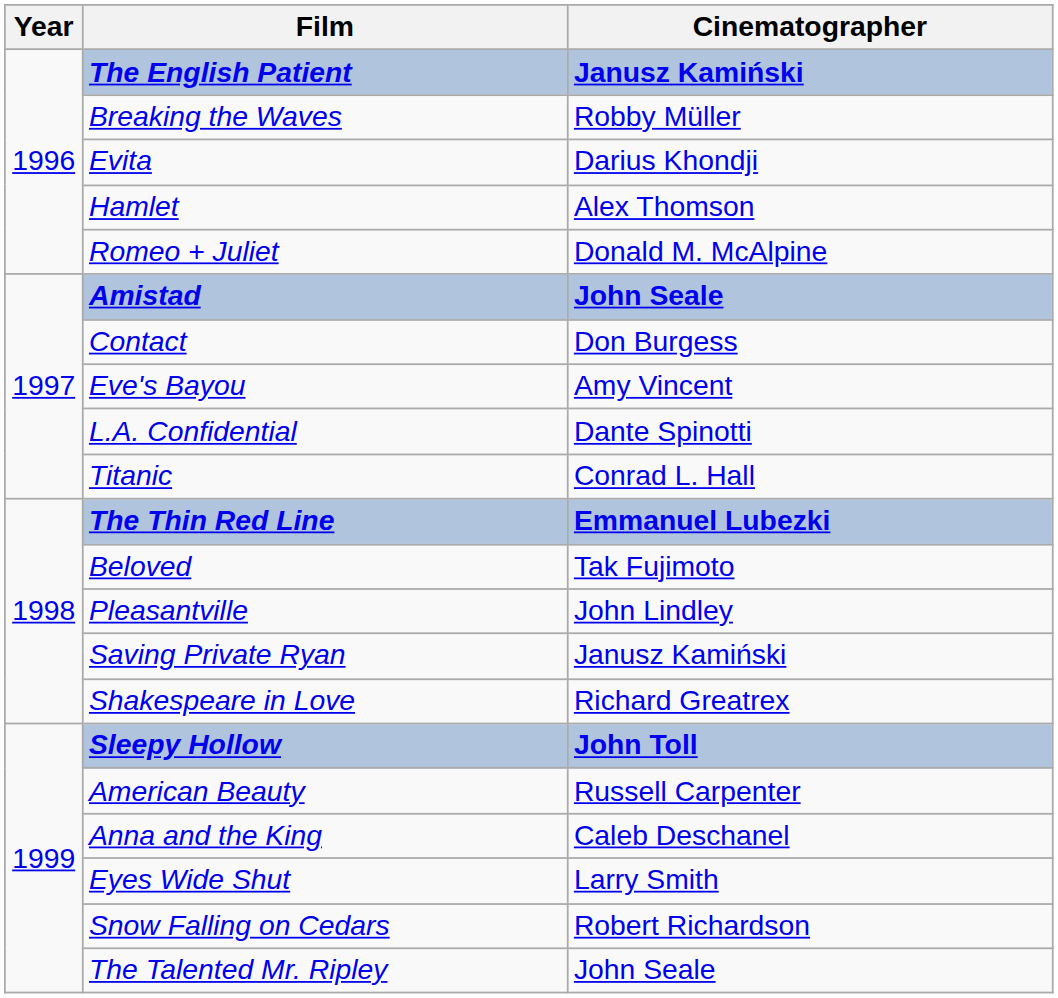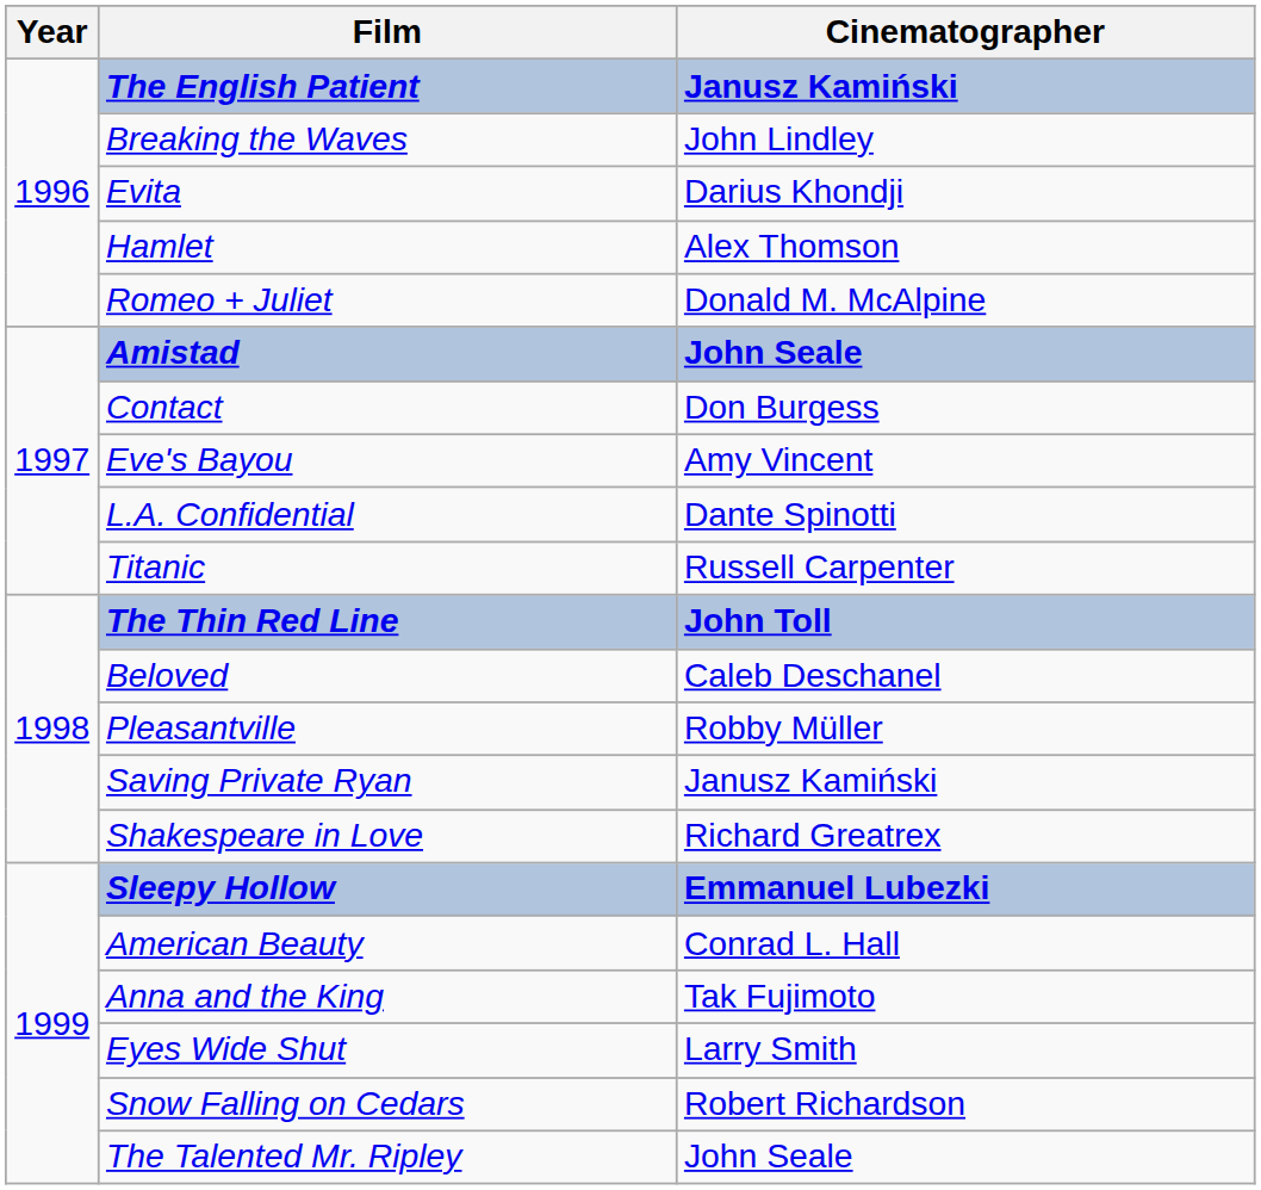Breaking the Waves | Cinematographer: Robby Müller -> John Lindley
Titanic | Cinematographer: Conrad L. Hall -> Russell Carpenter
The Thin Red Line | Cinematographer: Emmanuel Lubezki -> John Toll
Beloved | Cinematographer: Tak Fujimoto -> Caleb Deschanel
Pleasantville | Cinematographer: John Lindley -> Robby Müller
Sleepy Hollow | Cinematographer: John Toll -> Emmanuel Lubezki
American Beauty | Cinematographer: Russell Carpenter -> Conrad L. Hall
Anna and the King | Cinematographer: Caleb Deschanel -> Tak Fujimoto
